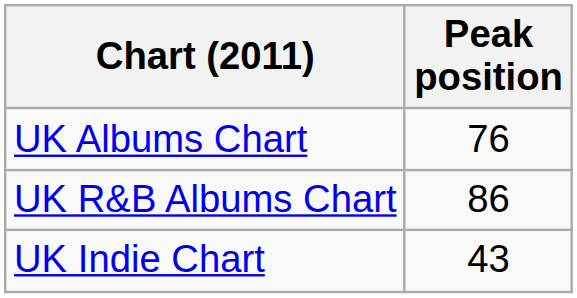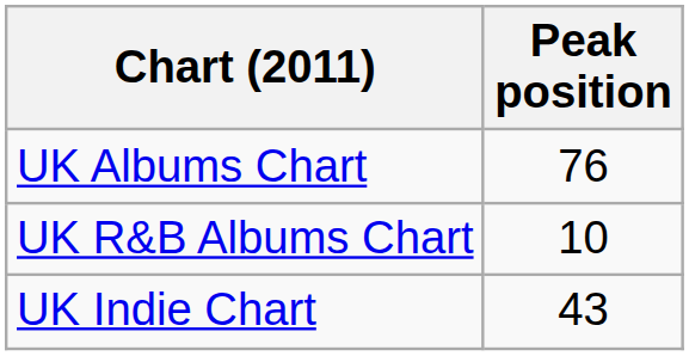UK R&B Albums Chart | Peak position: 86 -> 10
